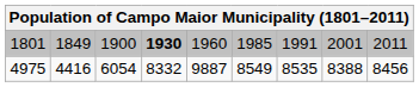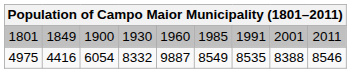1801 | column 4: bold -> normal
4975 | column 9: 8456 -> 8546
